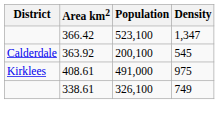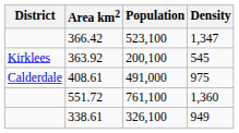363.92 | District: Calderdale -> Kirklees
408.61 | District: Kirklees -> Calderdale
+ row: 551.72 | 761,100 | 1,360
338.61 | Density: 749 -> 949
